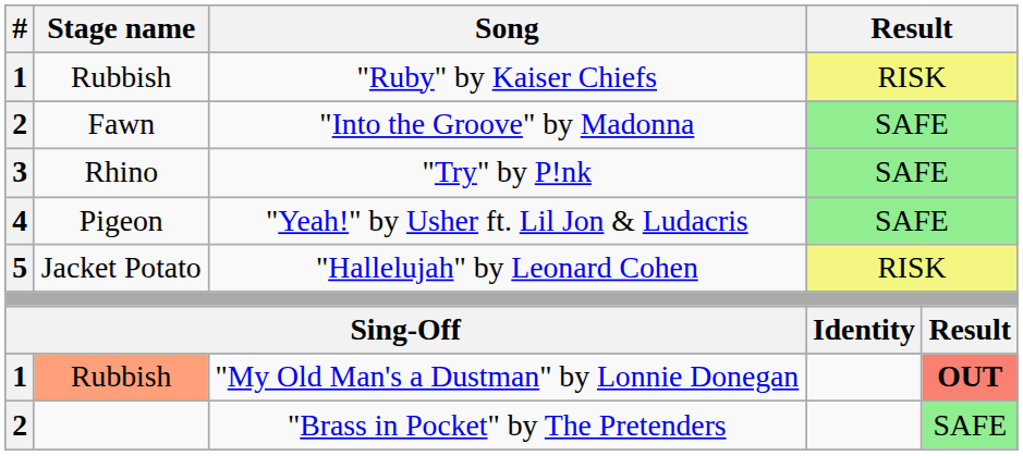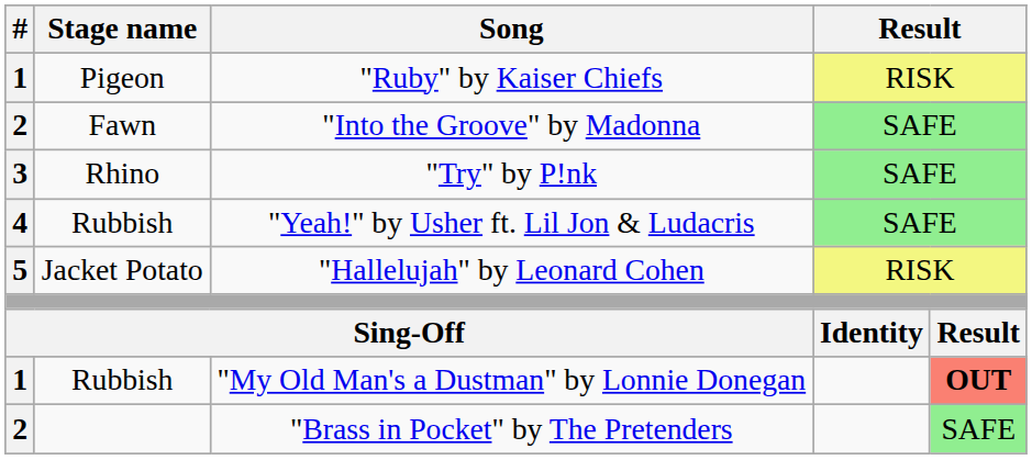"Ruby" by Kaiser Chiefs | Stage name: Rubbish -> Pigeon
"Yeah!" by Usher ft. Lil Jon & Ludacris | Stage name: Pigeon -> Rubbish
"My Old Man's a Dustman" by Lonnie Donegan | Stage name: lightsalmon background -> no background
